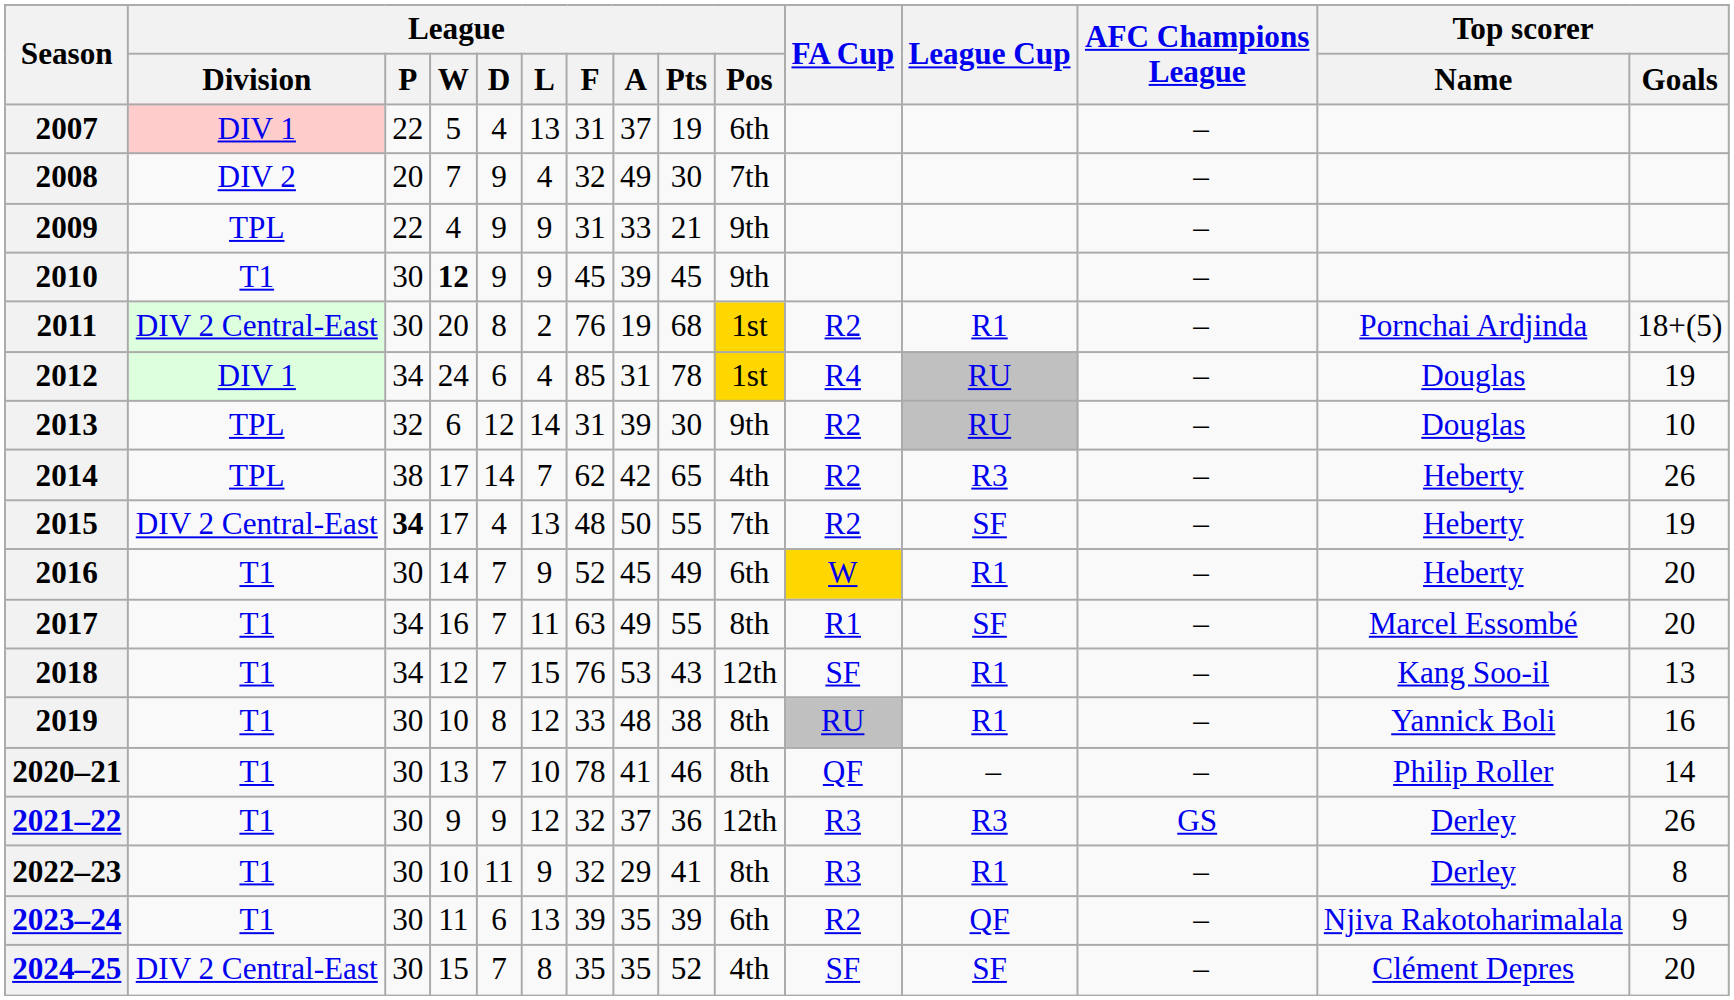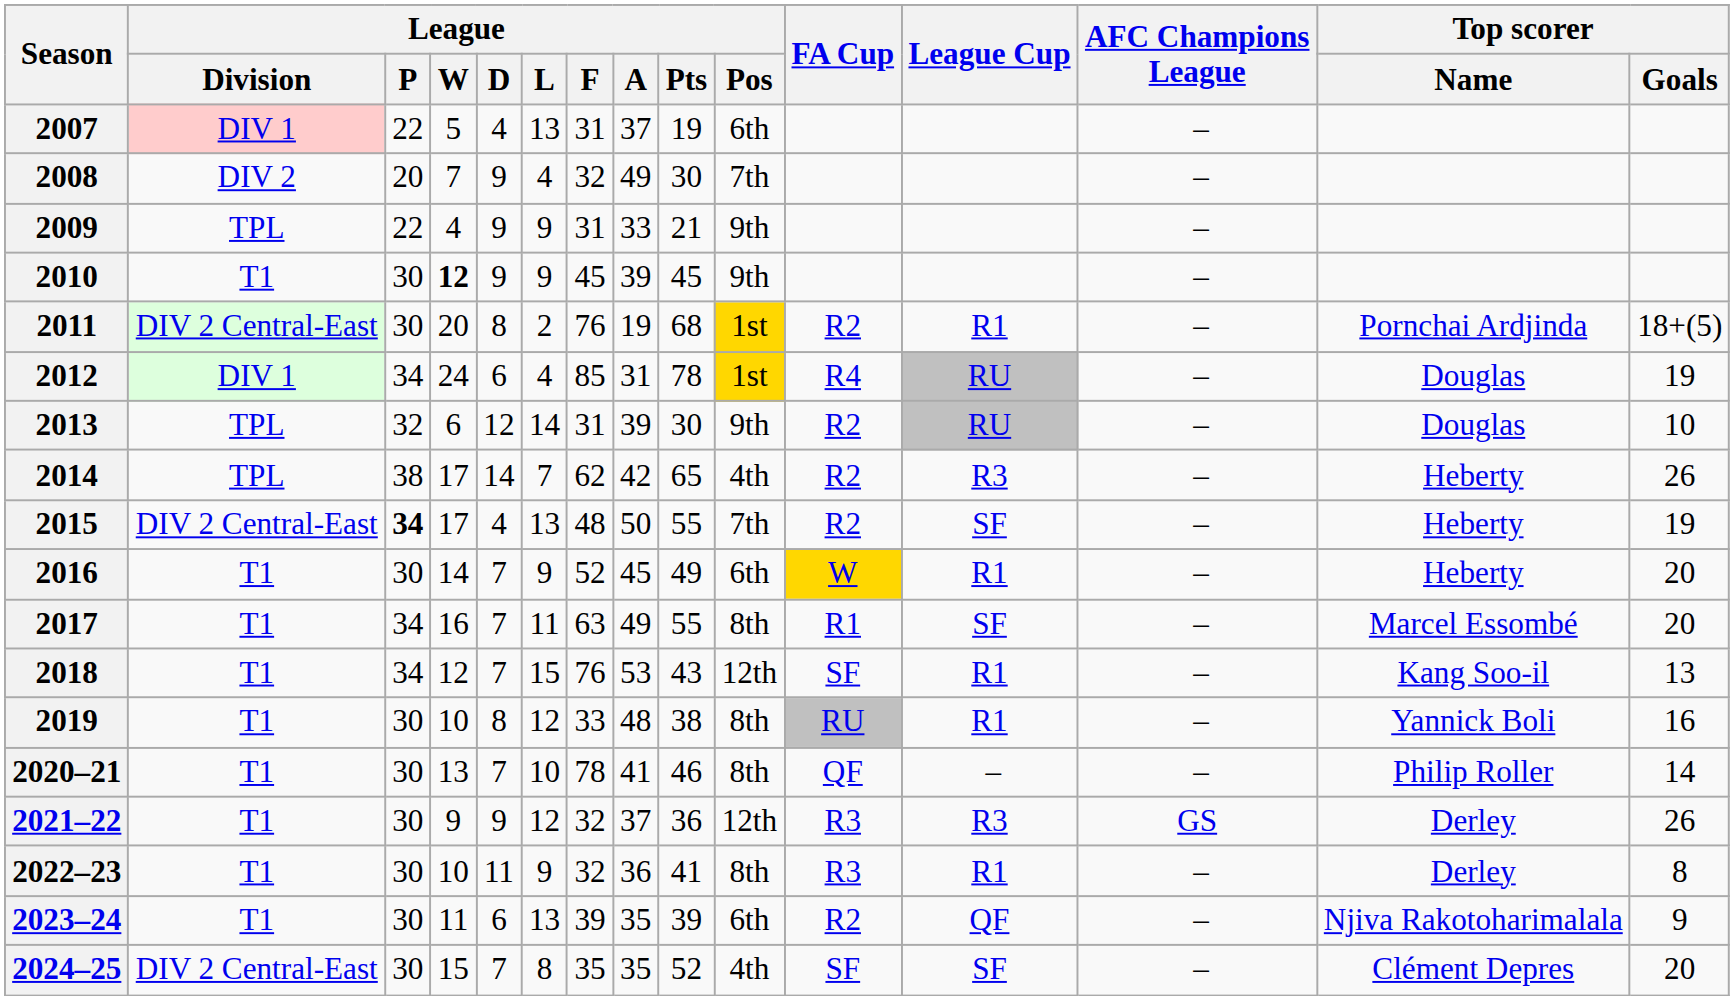2022–23 | League / A: 29 -> 36
